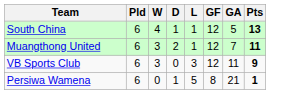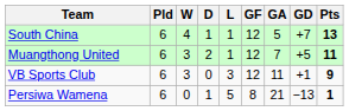+ column: GD | +7 | +5 | +1 | −13
